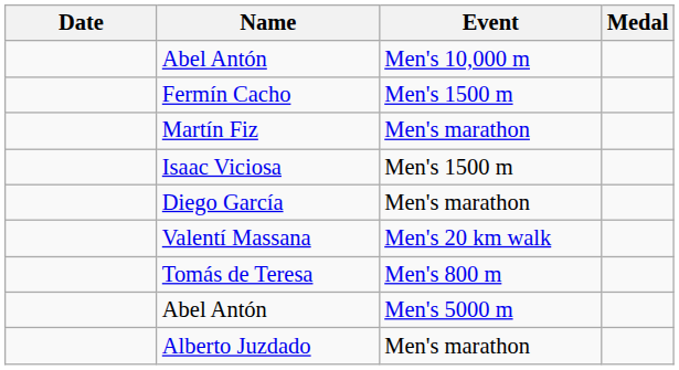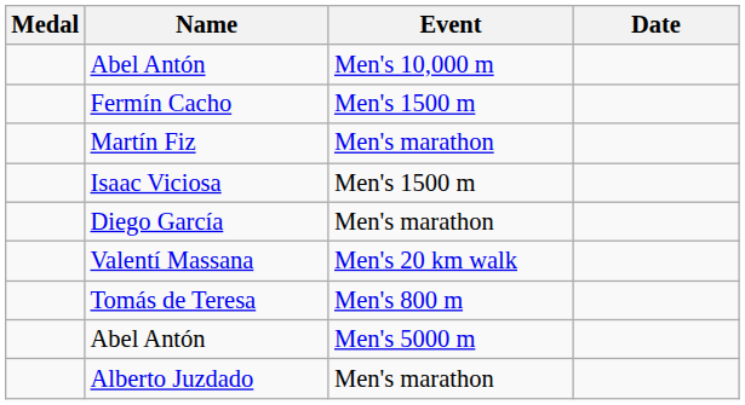columns swapped: Medal <-> Date
